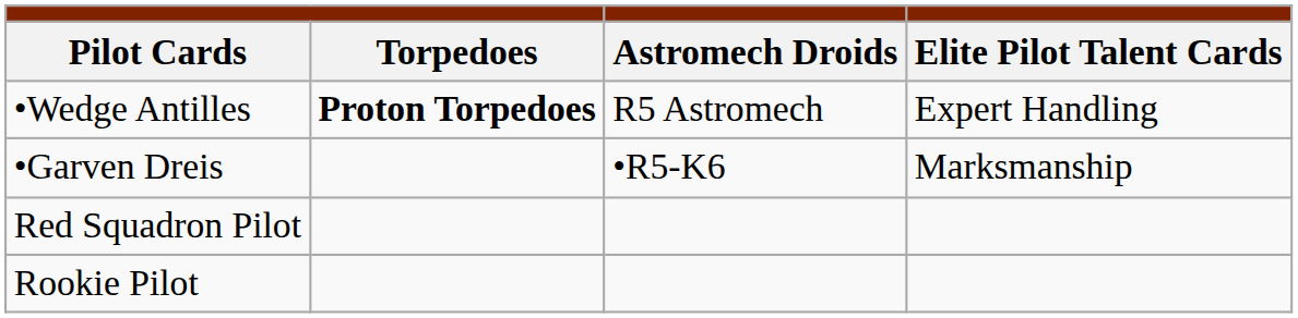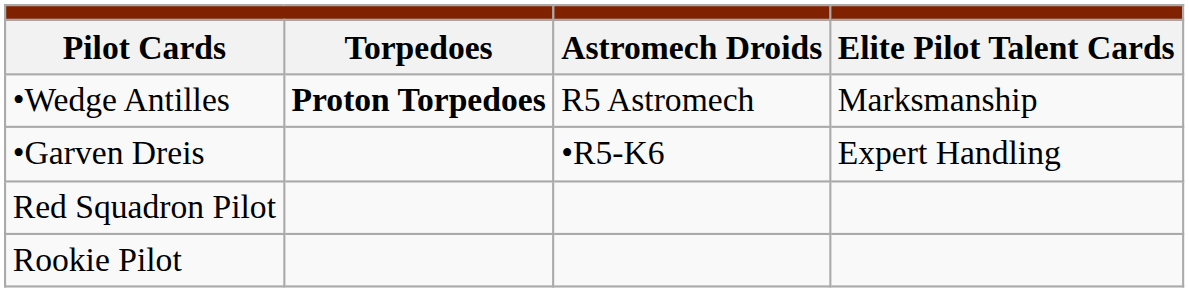•Wedge Antilles | column 4: Expert Handling -> Marksmanship
•Garven Dreis | column 4: Marksmanship -> Expert Handling
